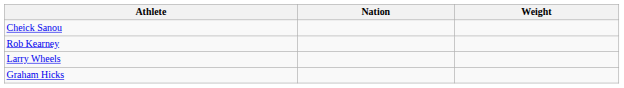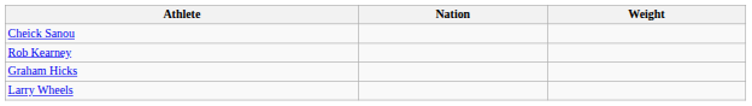rows swapped: Graham Hicks <-> Larry Wheels
